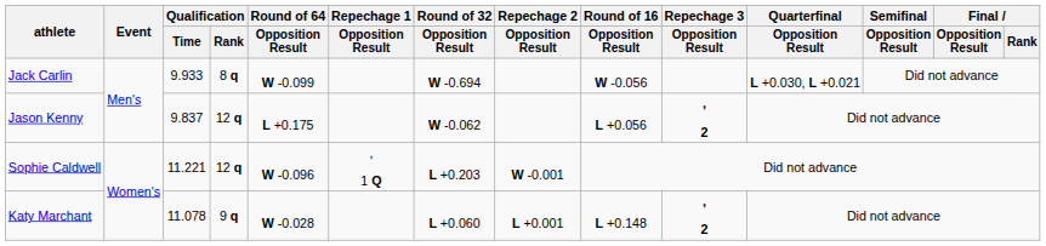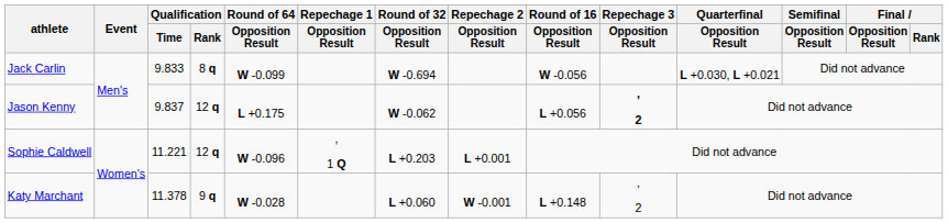Jack Carlin | Qualification / Time: 9.933 -> 9.833
Sophie Caldwell | Repechage 2 / Opposition Result: W -0.001 -> L +0.001
Katy Marchant | Qualification / Time: 11.078 -> 11.378
Katy Marchant | Repechage 2 / Opposition Result: L +0.001 -> W -0.001
Katy Marchant | Repechage 3 / Opposition Result: bold -> normal
